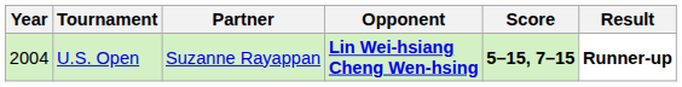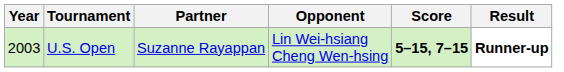U.S. Open | Year: 2004 -> 2003
U.S. Open | Opponent: bold -> normal
